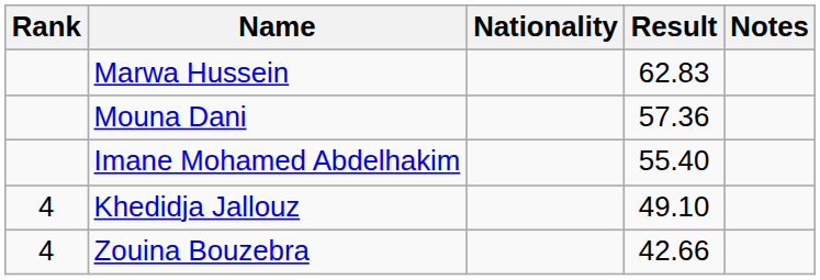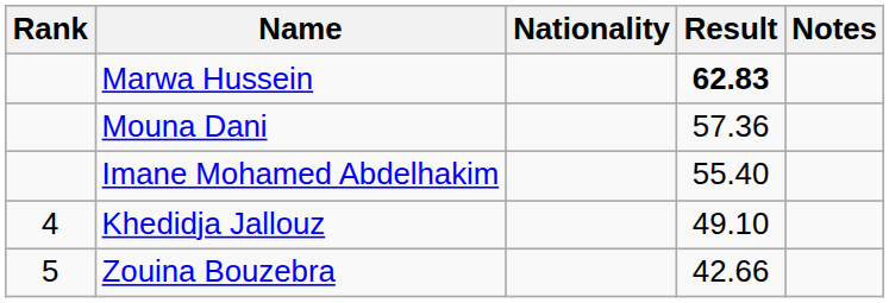Marwa Hussein | Result: normal -> bold
Zouina Bouzebra | Rank: 4 -> 5
